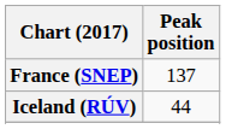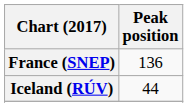France (SNEP) | Peak position: 137 -> 136
